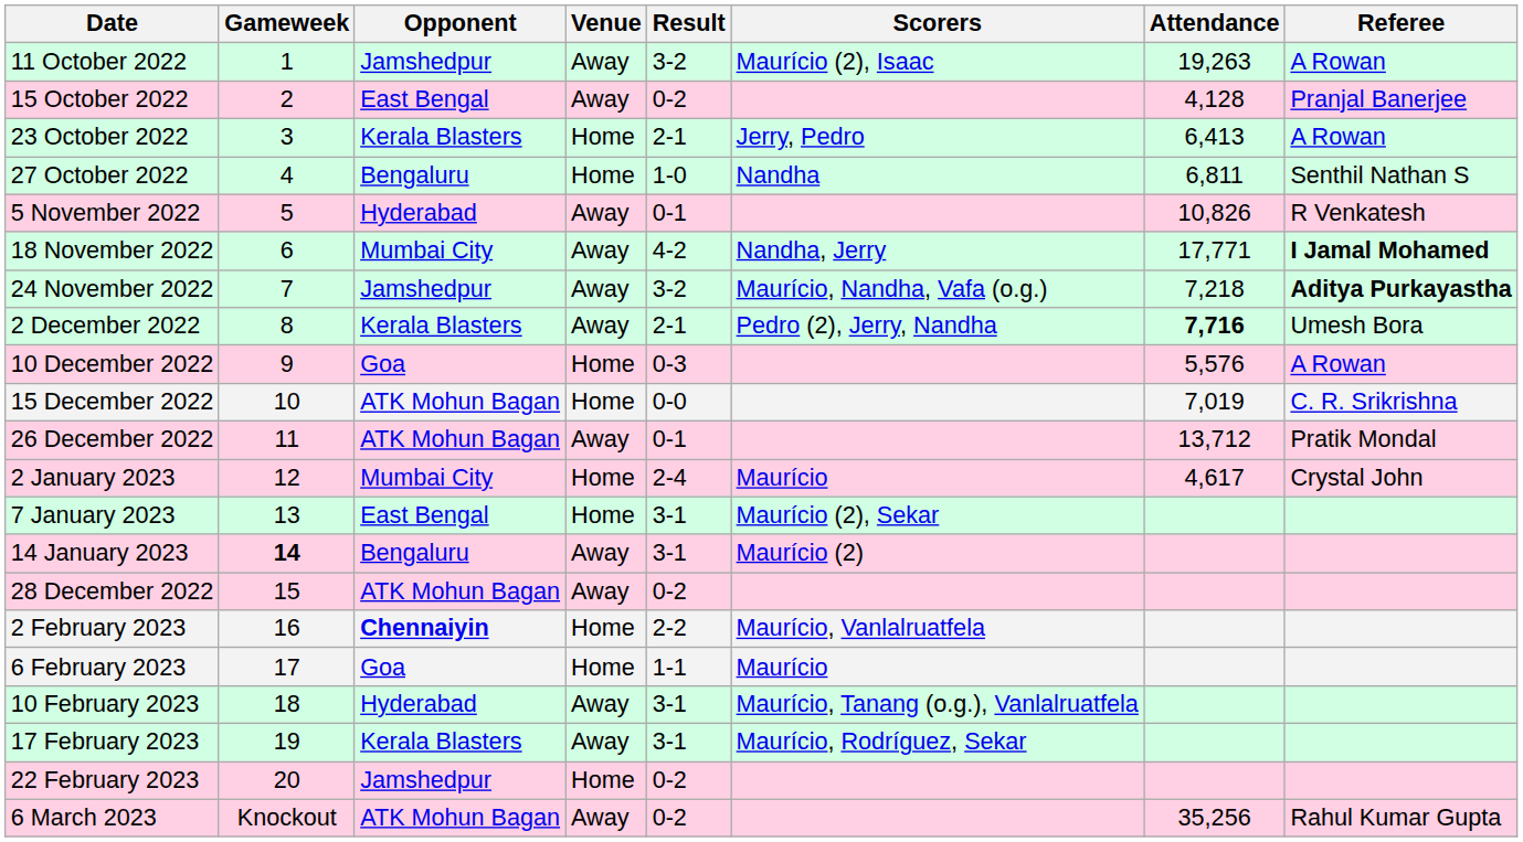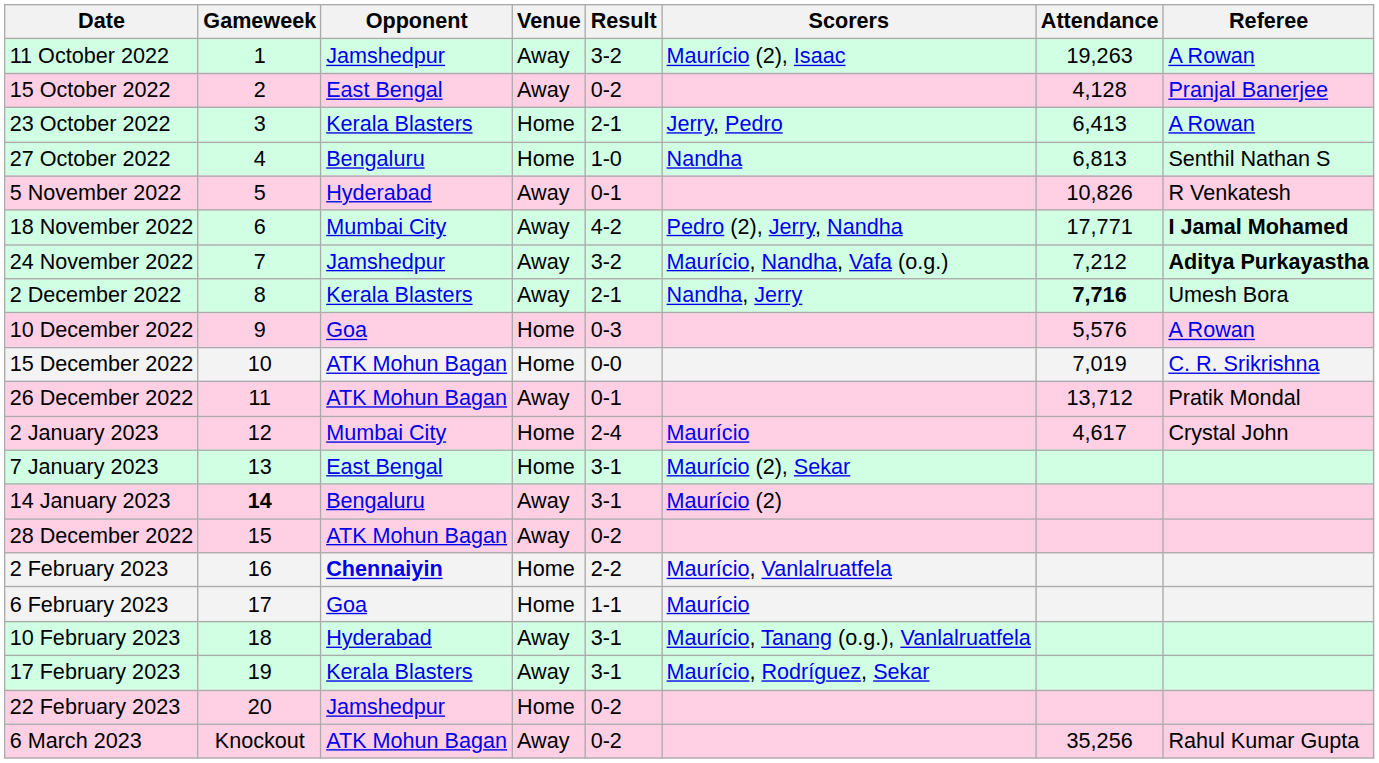27 October 2022 | Attendance: 6,811 -> 6,813
18 November 2022 | Scorers: Nandha, Jerry -> Pedro (2), Jerry, Nandha
24 November 2022 | Attendance: 7,218 -> 7,212
2 December 2022 | Scorers: Pedro (2), Jerry, Nandha -> Nandha, Jerry
